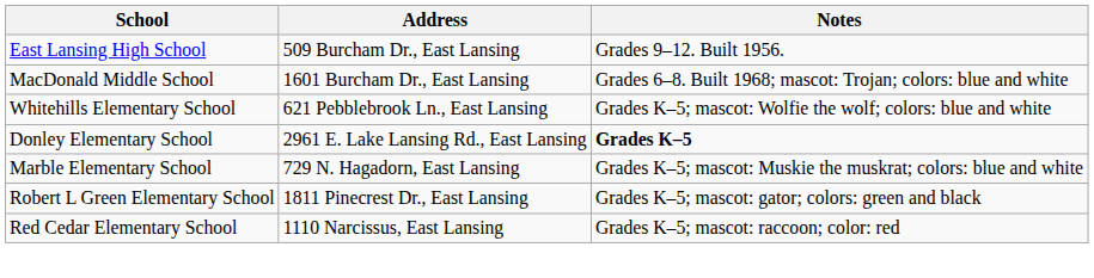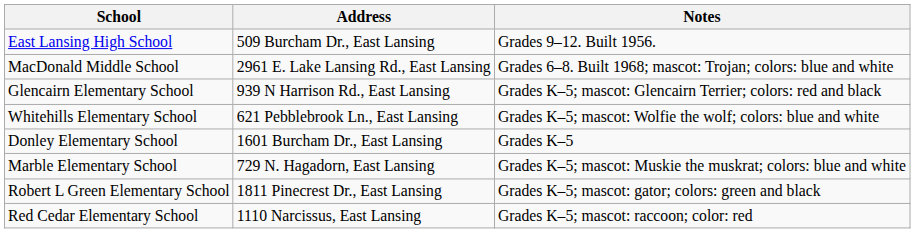MacDonald Middle School | Address: 1601 Burcham Dr., East Lansing -> 2961 E. Lake Lansing Rd., East Lansing
+ row: Glencairn Elementary School | 939 N Harrison Rd., East Lansing | Grades K–5; mascot: Glencairn Terrier; colors: red and black
Donley Elementary School | Address: 2961 E. Lake Lansing Rd., East Lansing -> 1601 Burcham Dr., East Lansing
Donley Elementary School | Notes: bold -> normal
